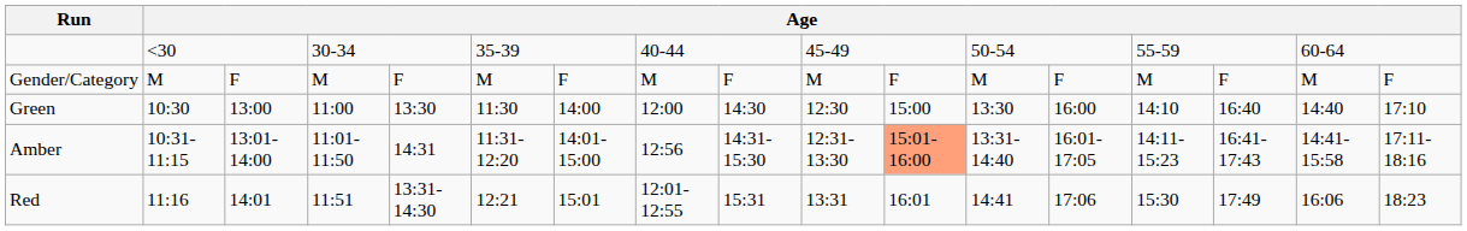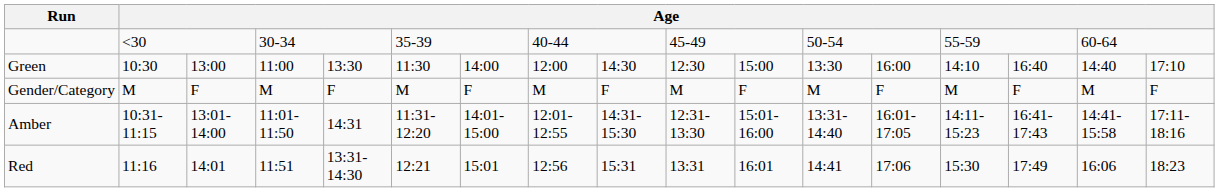rows swapped: Gender/Category <-> Green
Amber | column 8: 12:56 -> 12:01-12:55
Amber | column 11: lightsalmon background -> no background
Red | column 8: 12:01-12:55 -> 12:56
